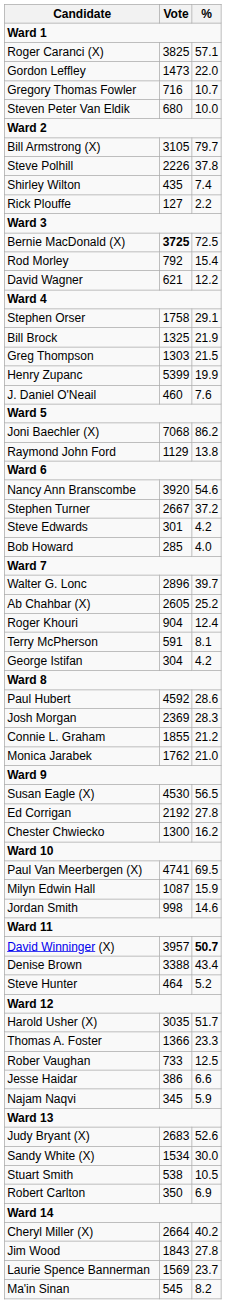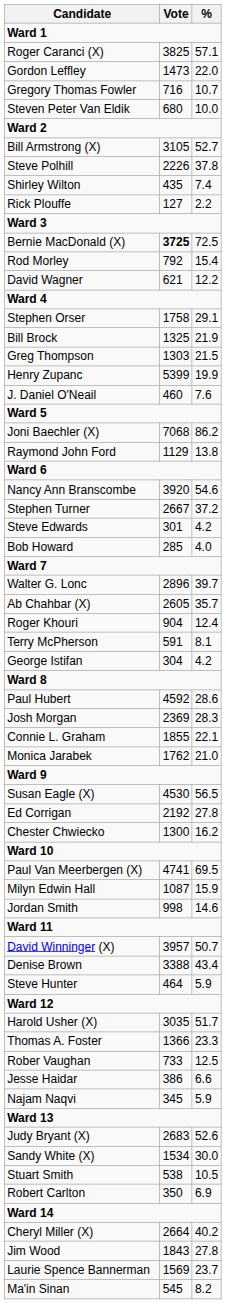Bill Armstrong (X) | %: 79.7 -> 52.7
Ab Chahbar (X) | %: 25.2 -> 35.7
Connie L. Graham | %: 21.2 -> 22.1
David Winninger (X) | %: bold -> normal
Steve Hunter | %: 5.2 -> 5.9
